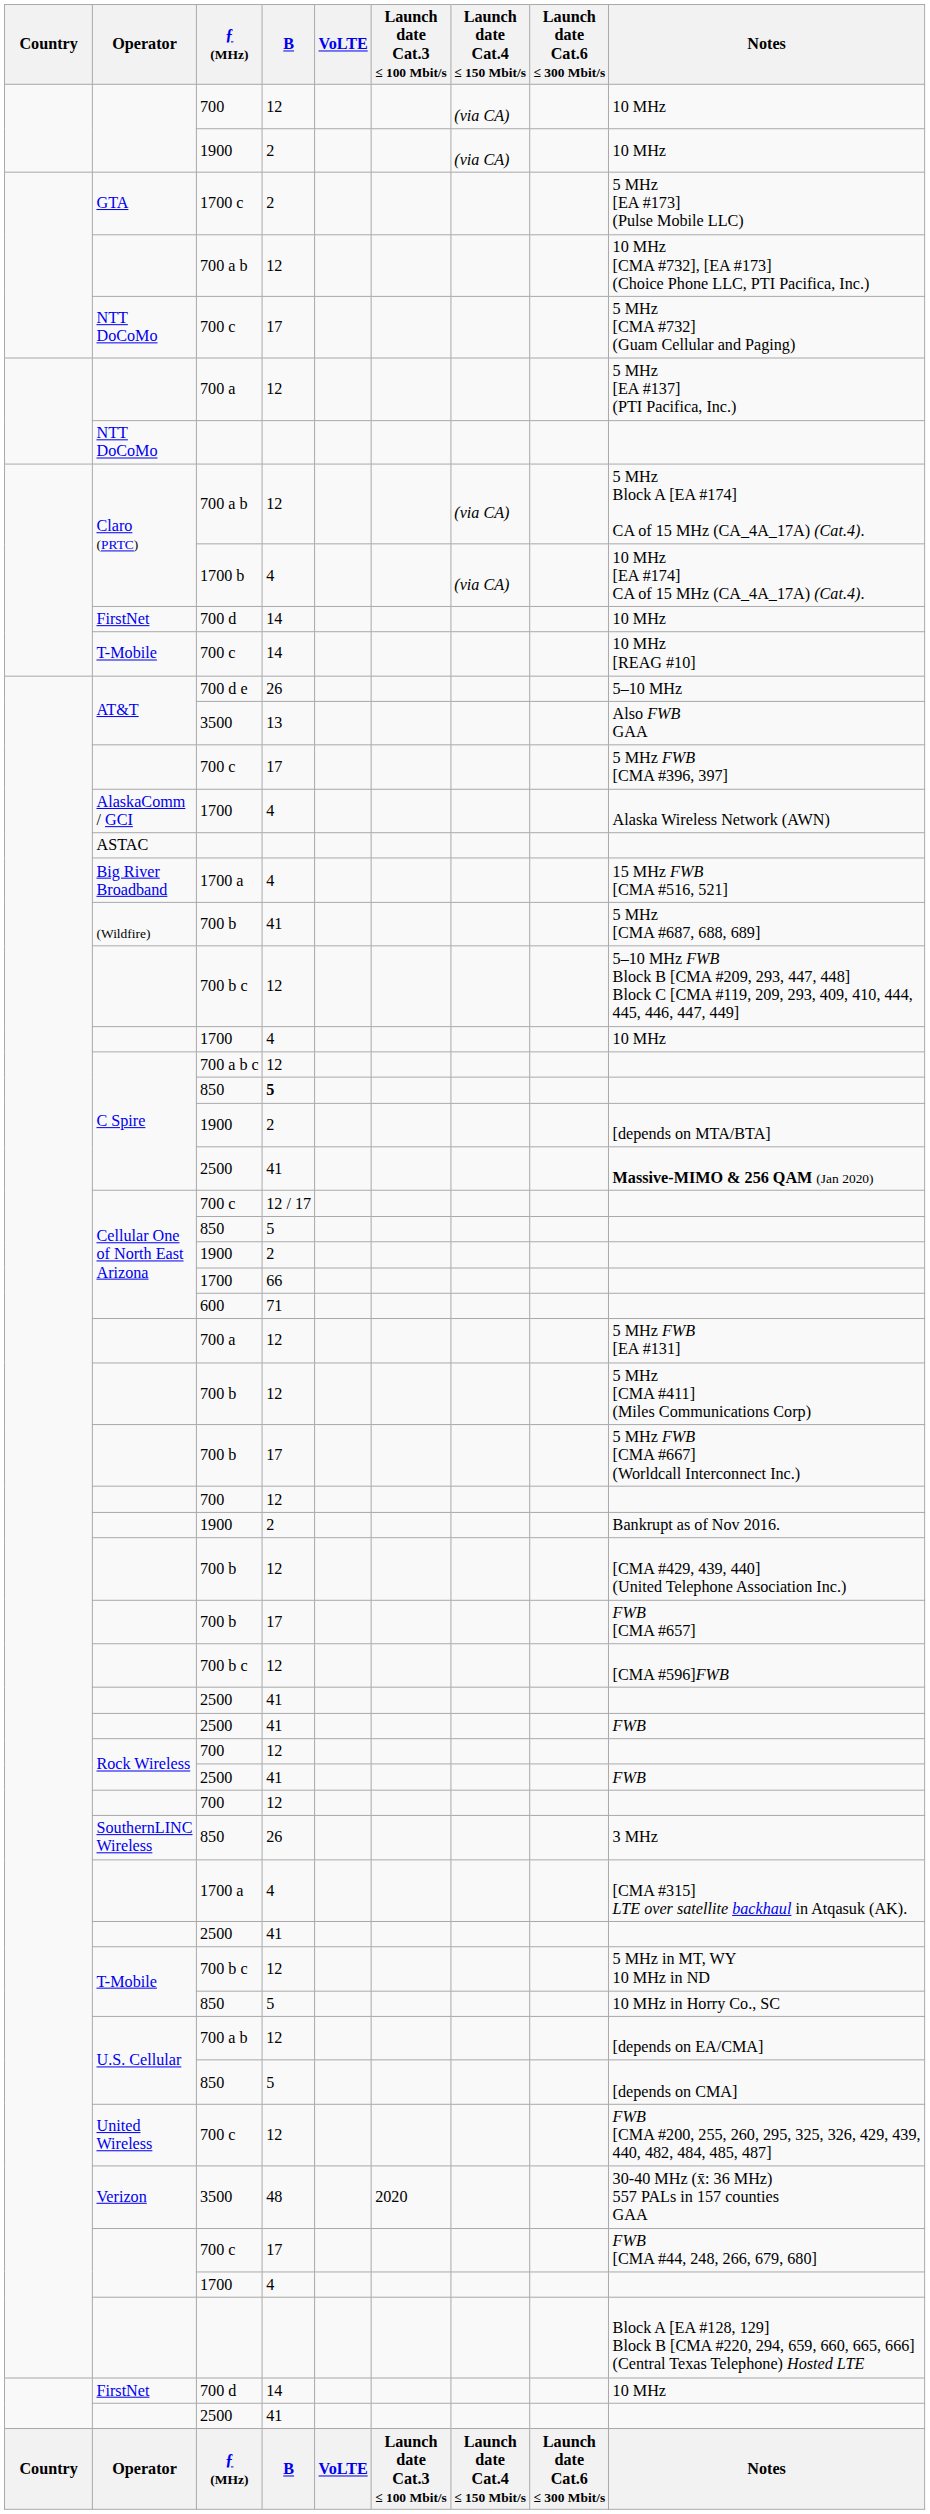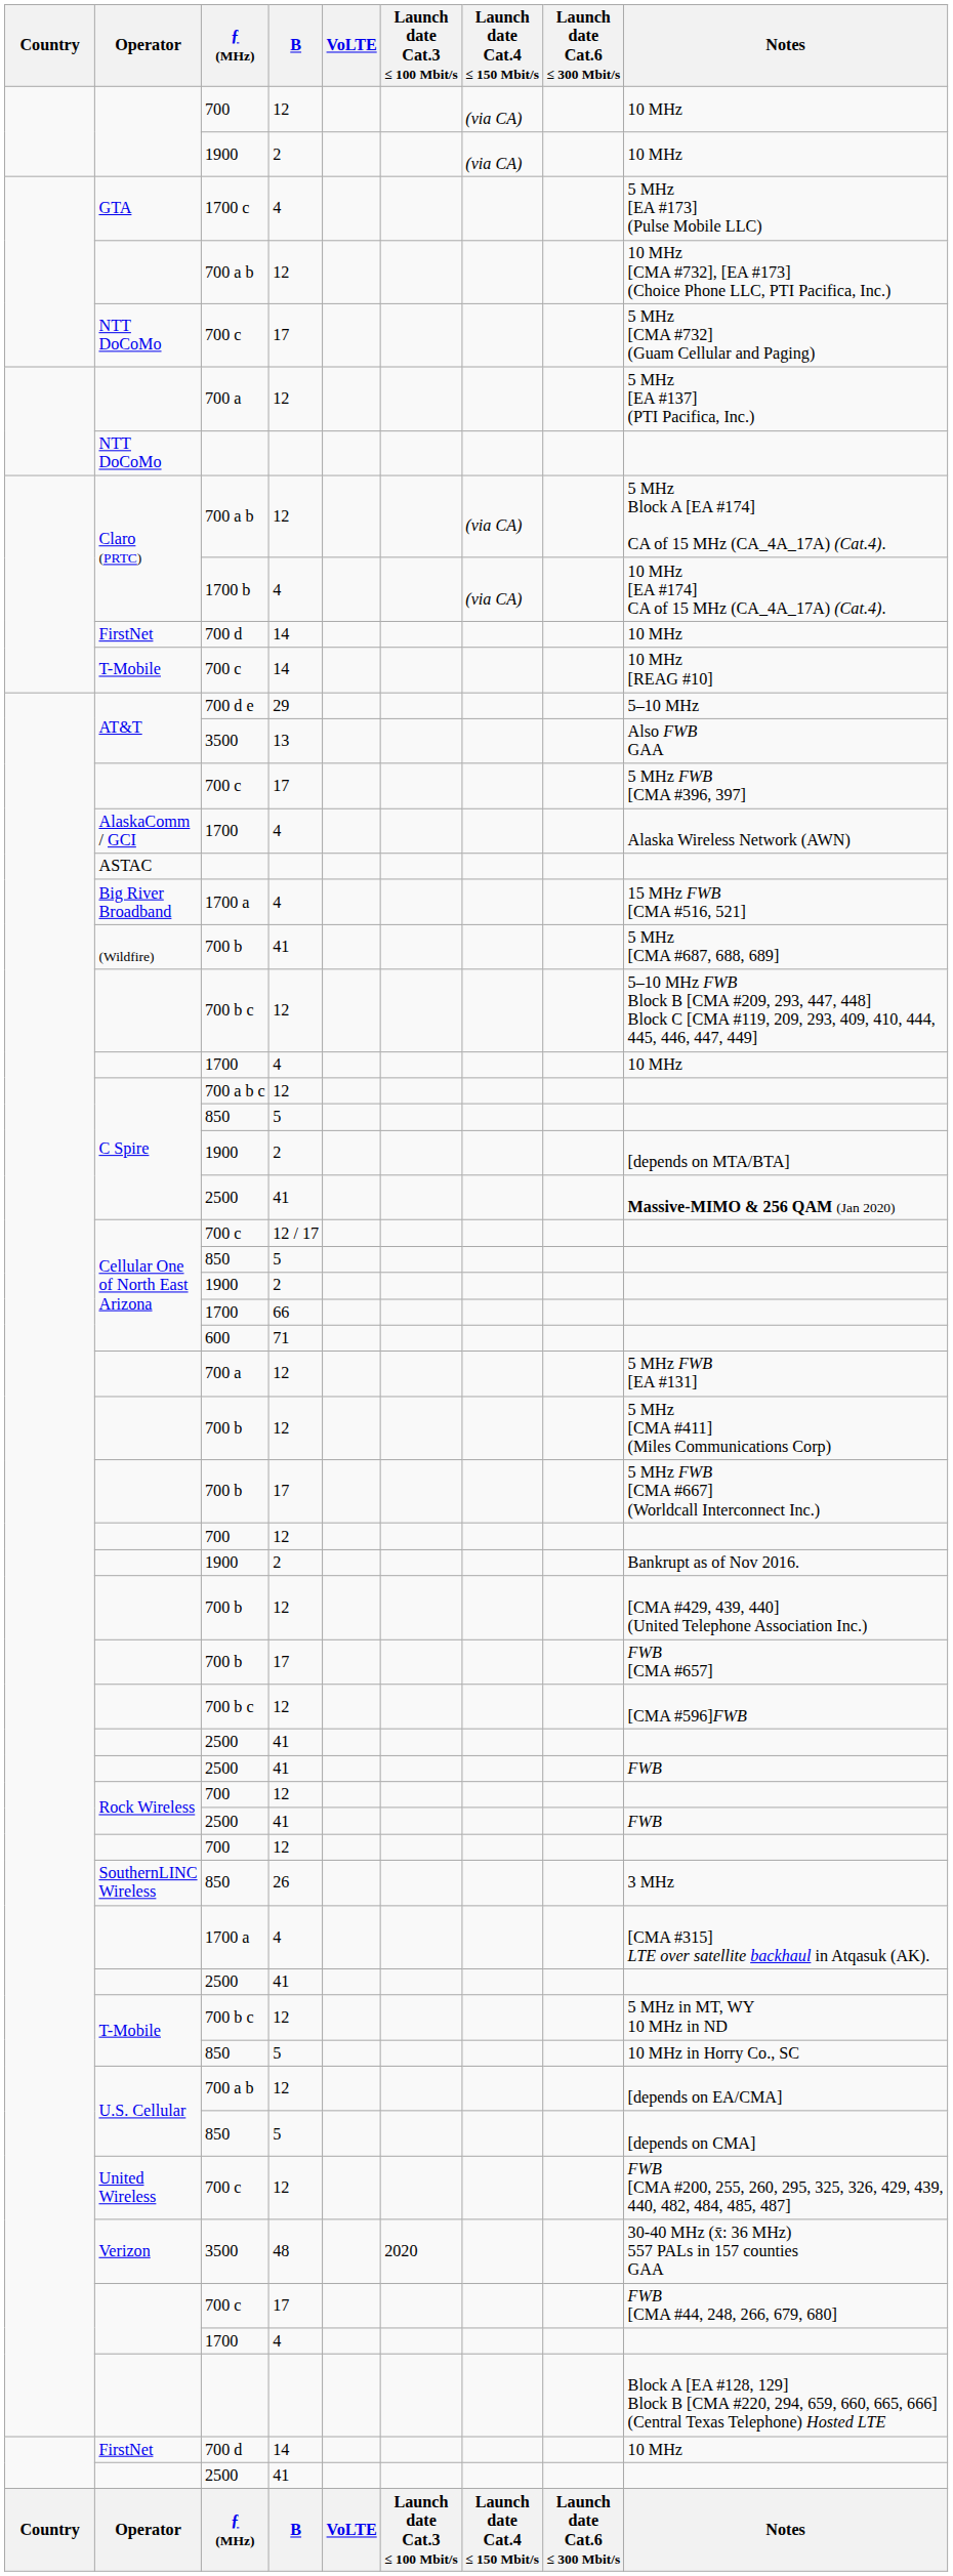1700 c | B: 2 -> 4
700 d e | B: 26 -> 29
C Spire / 850 | B: bold -> normal
